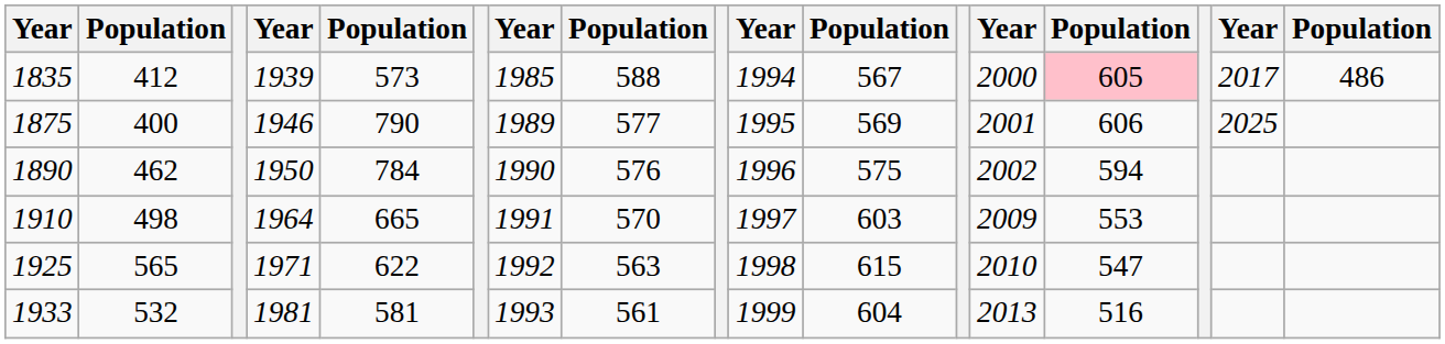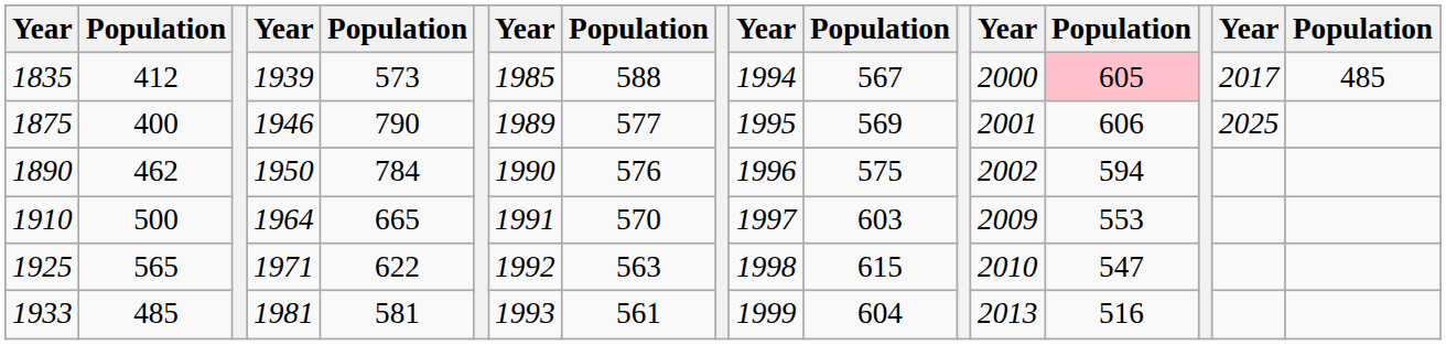1835 | column 17: 486 -> 485
1910 | column 2: 498 -> 500
1933 | column 2: 532 -> 485
